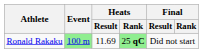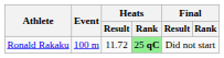Ronald Rakaku | Event: lightgreen background -> no background
Ronald Rakaku | Heats / Result: 11.69 -> 11.72
